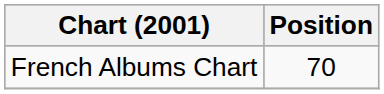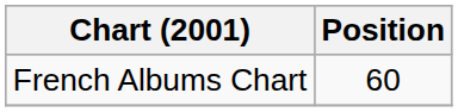French Albums Chart | Position: 70 -> 60
